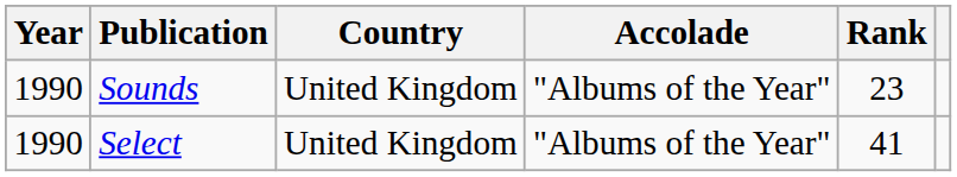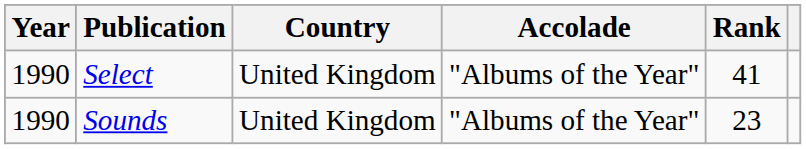rows swapped: Sounds <-> Select
